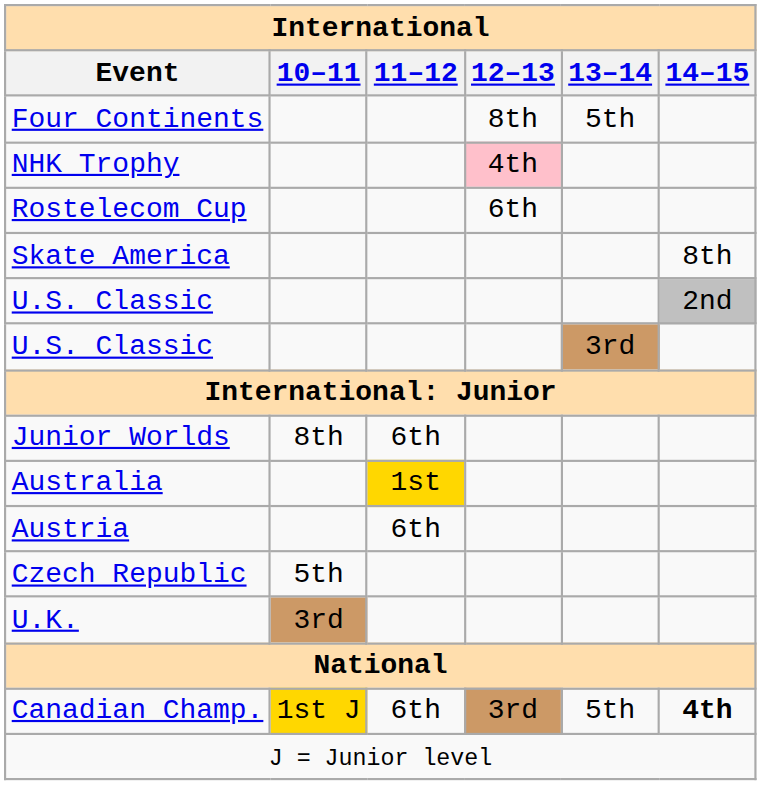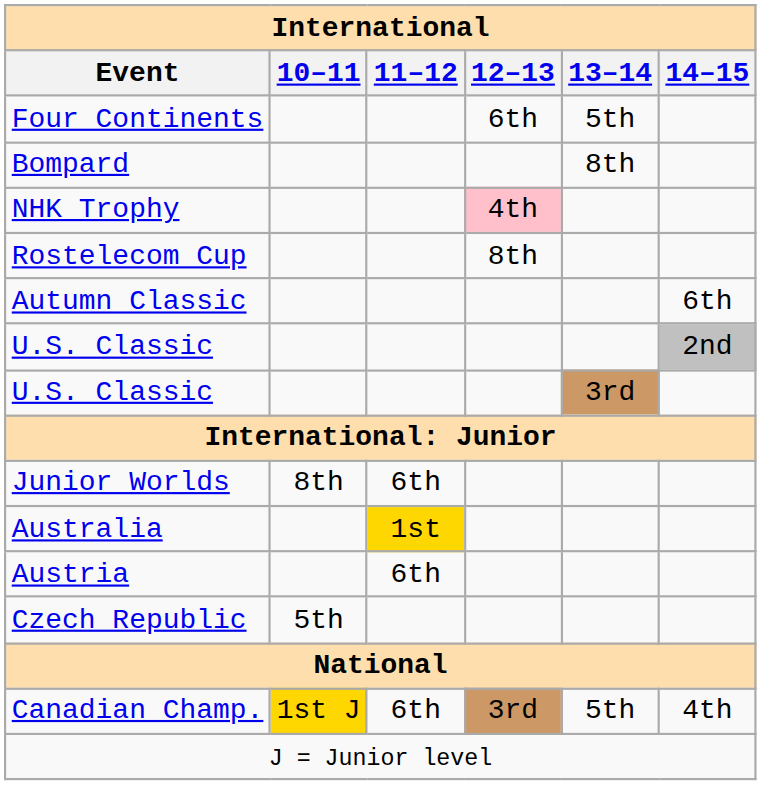Four Continents | 12–13: 8th -> 6th
+ row: Bompard | 8th
Rostelecom Cup | 12–13: 6th -> 8th
- row: Skate America | 8th
+ row: Autumn Classic | 6th
- row: U.K. | 3rd
Canadian Champ. | 14–15: bold -> normal
